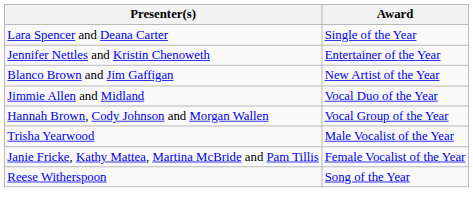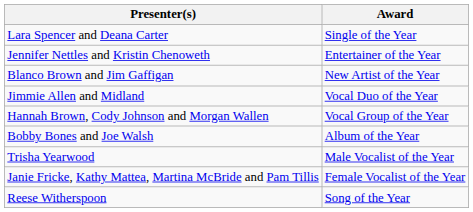+ row: Bobby Bones and Joe Walsh | Album of the Year
